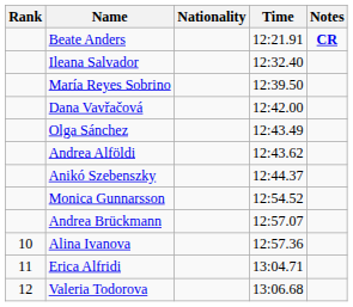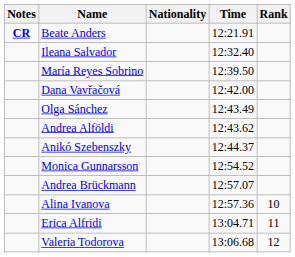columns swapped: Rank <-> Notes
